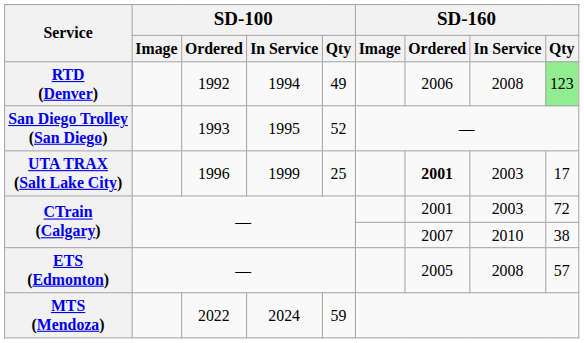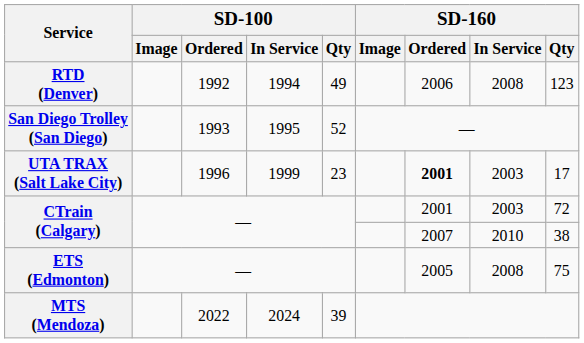RTD (Denver) | SD-160 / Qty: lightgreen background -> no background
UTA TRAX (Salt Lake City) | SD-100 / Qty: 25 -> 23
ETS (Edmonton) | SD-160 / Qty: 57 -> 75
MTS (Mendoza) | SD-100 / Qty: 59 -> 39
